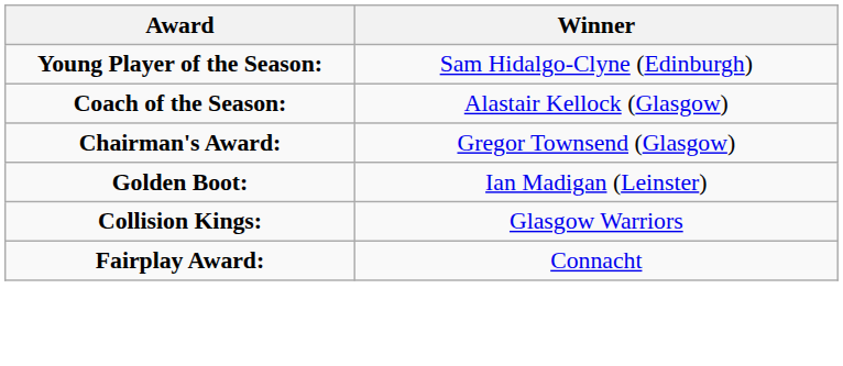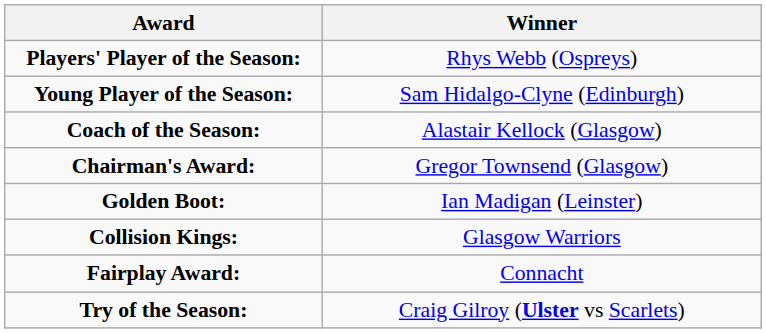+ row: Players' Player of the Season: | Rhys Webb (Ospreys)
+ row: Try of the Season: | Craig Gilroy (Ulster vs Scarlets)
